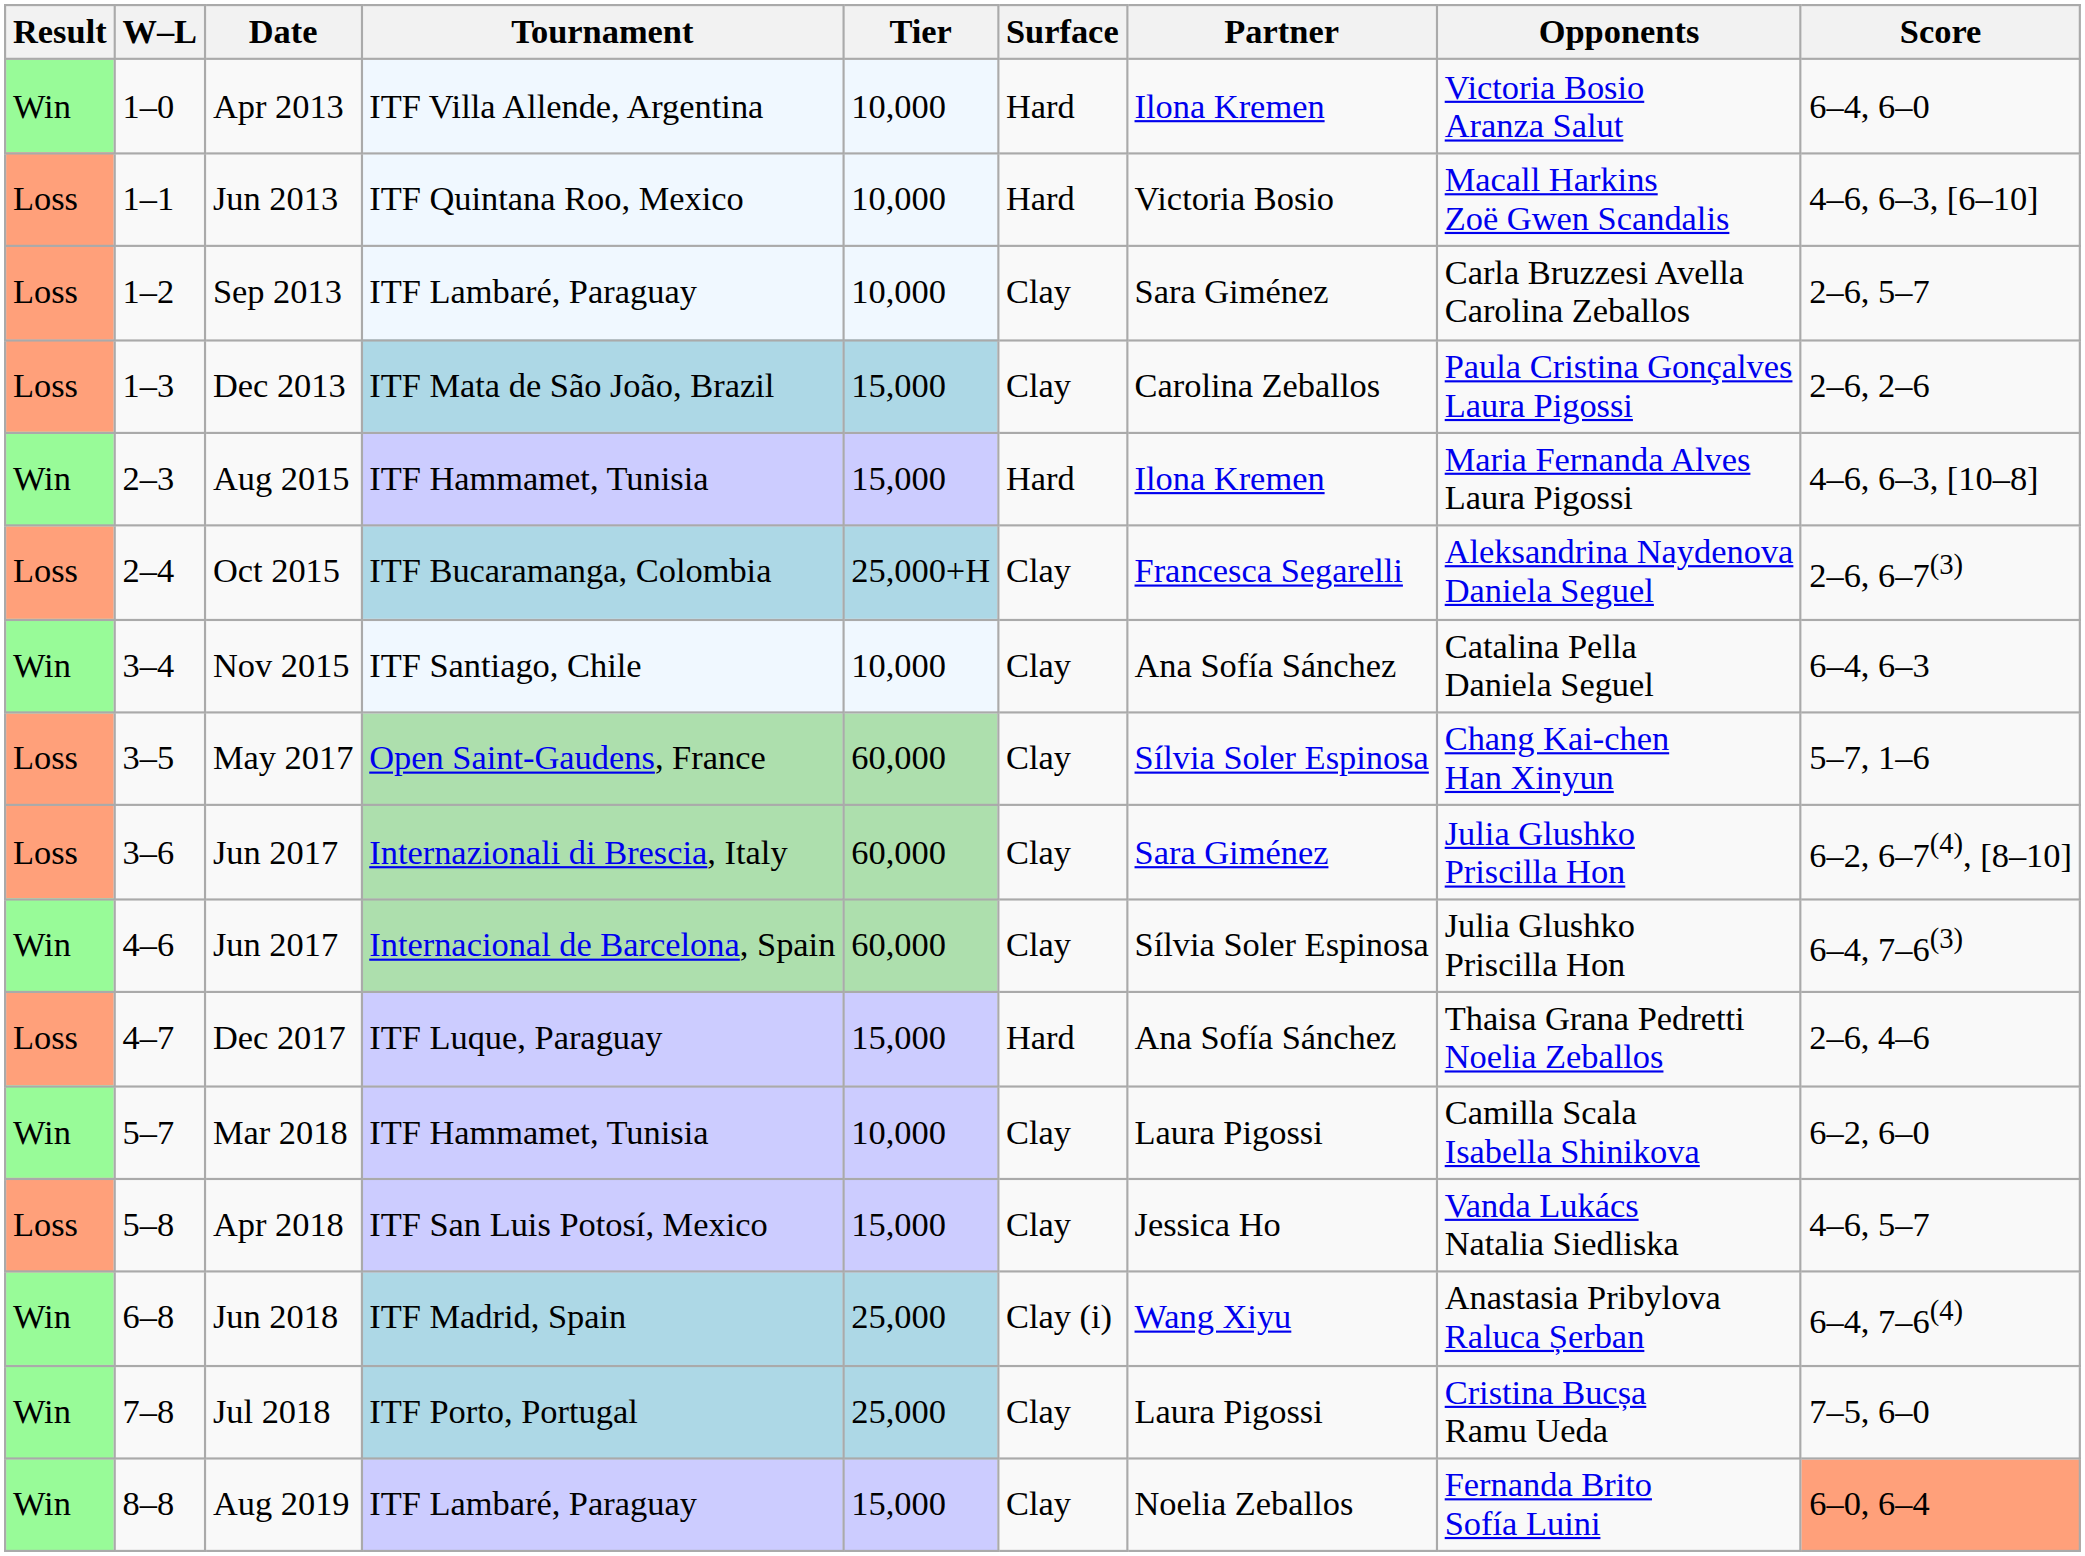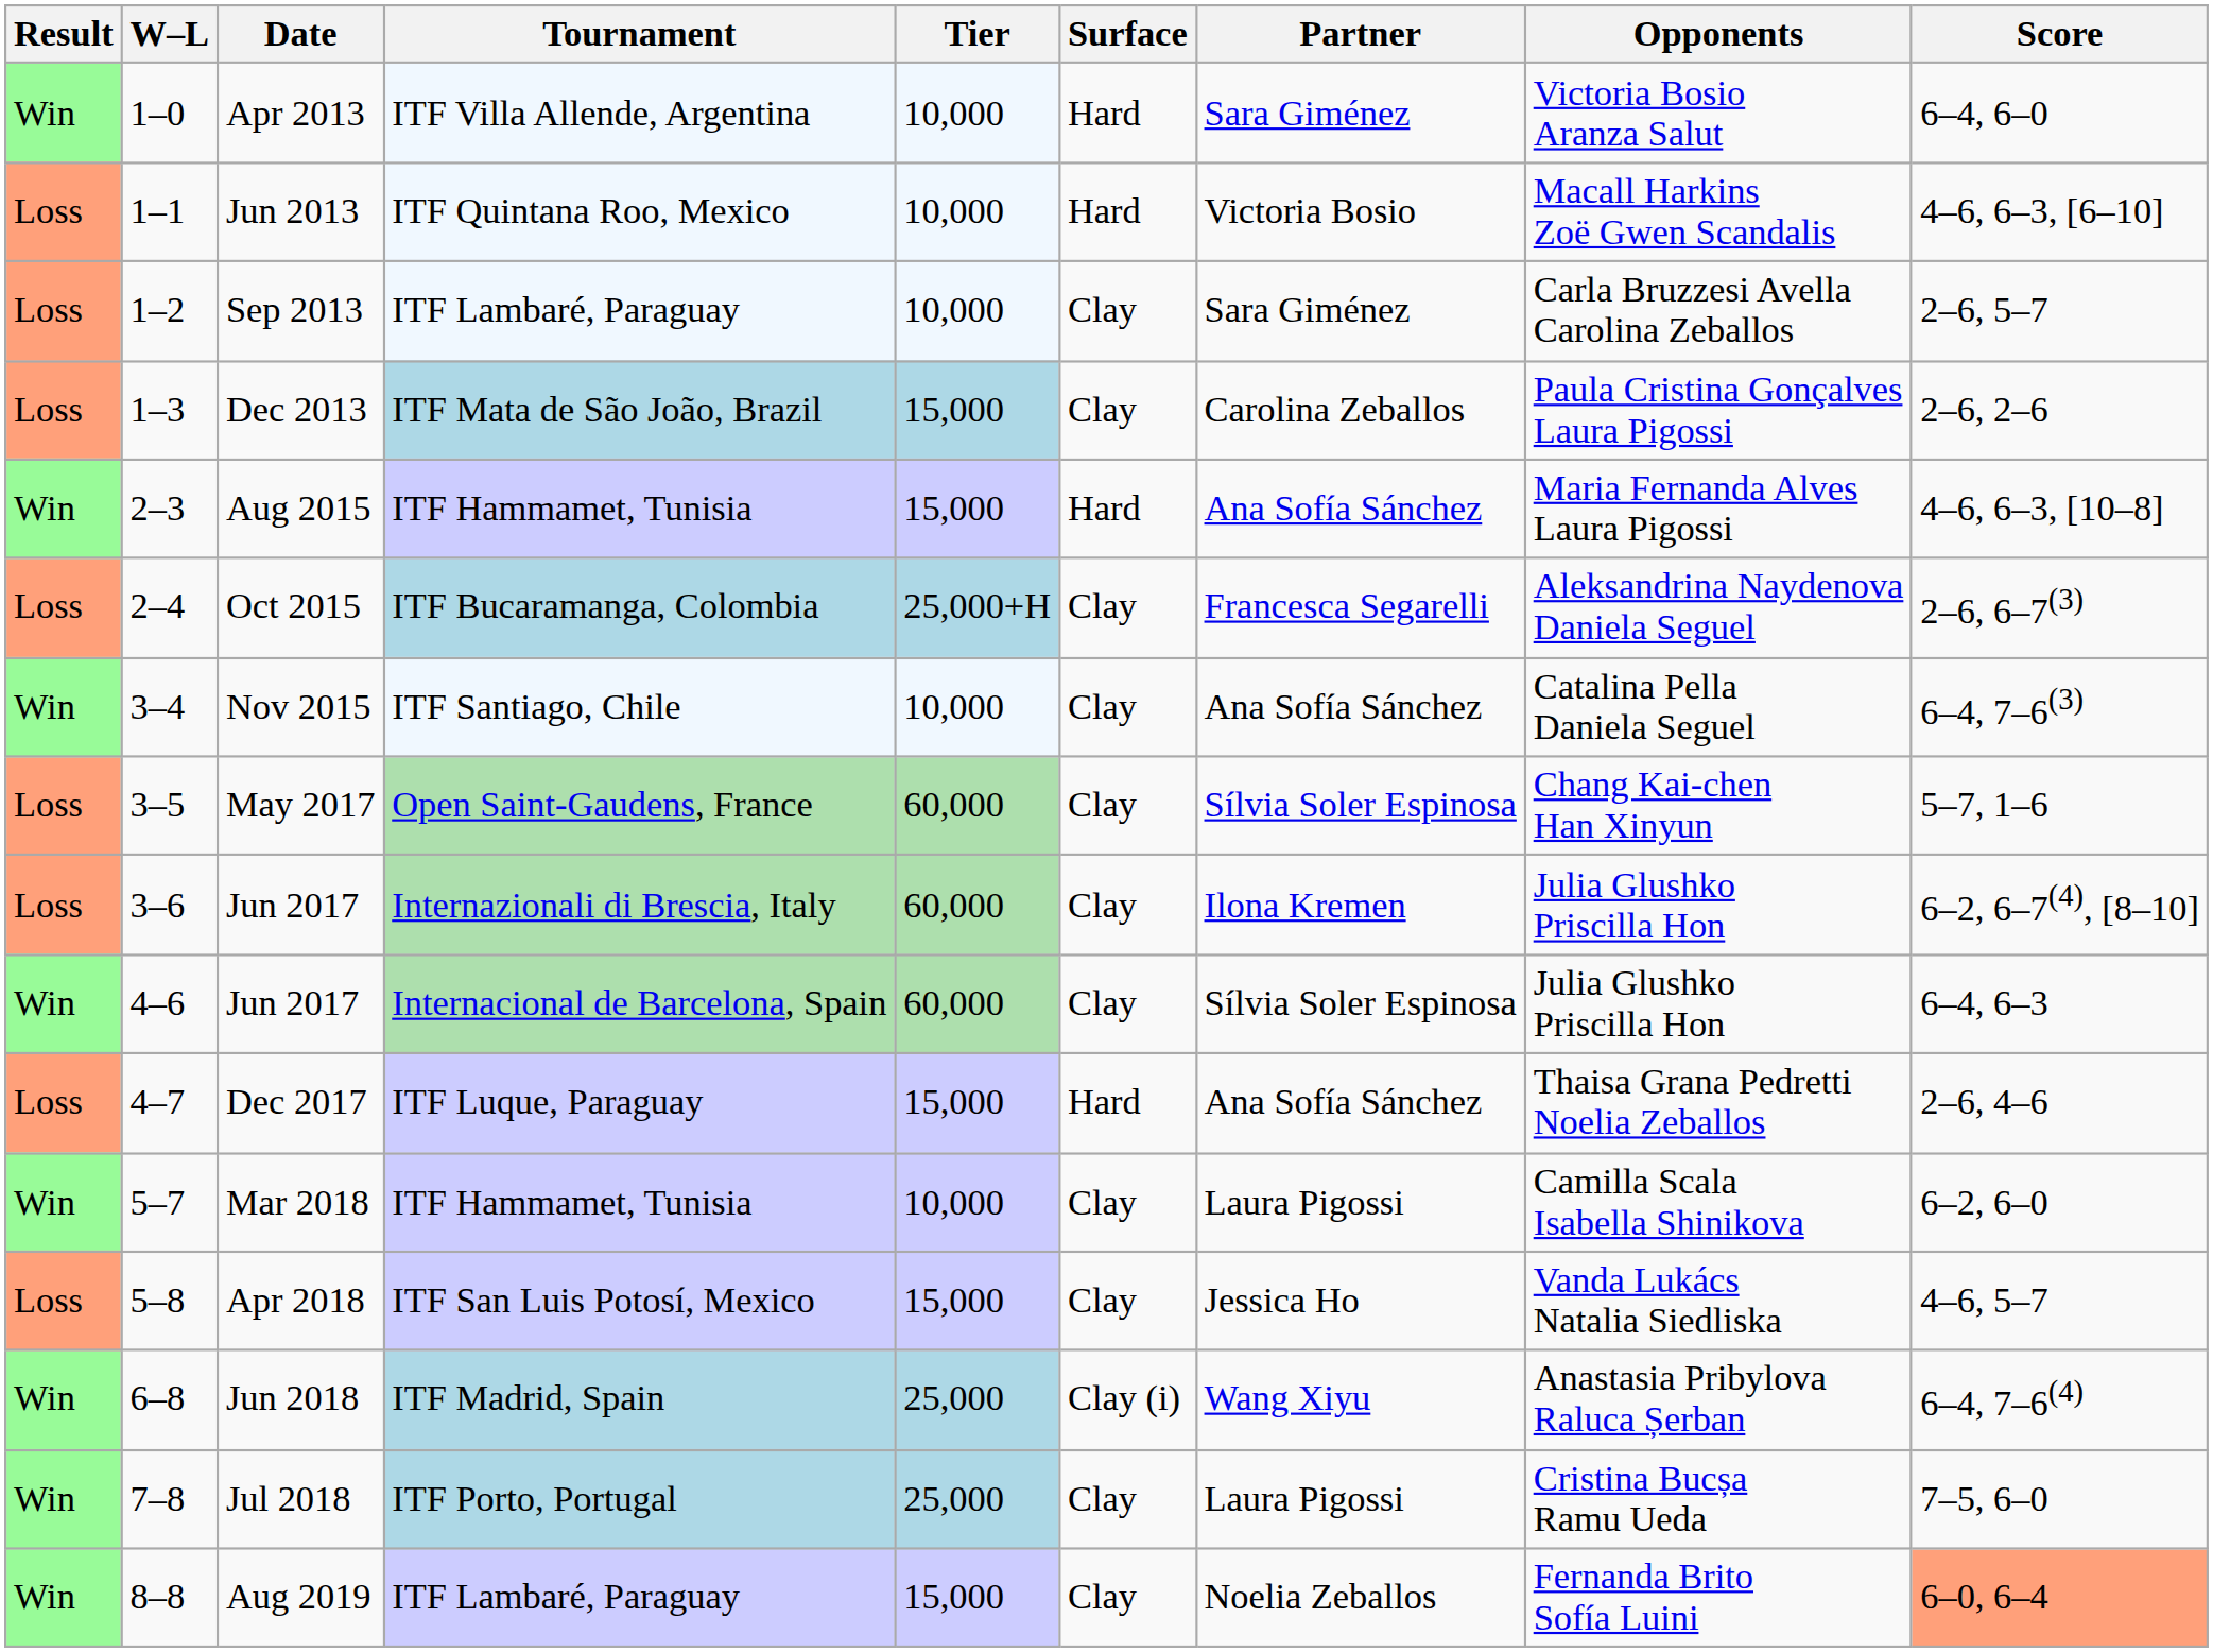Apr 2013 | Partner: Ilona Kremen -> Sara Giménez
Aug 2015 | Partner: Ilona Kremen -> Ana Sofía Sánchez
Nov 2015 | Score: 6–4, 6–3 -> 6–4, 7–6(3)
3–6 / Jun 2017 | Partner: Sara Giménez -> Ilona Kremen
4–6 / Jun 2017 | Score: 6–4, 7–6(3) -> 6–4, 6–3
